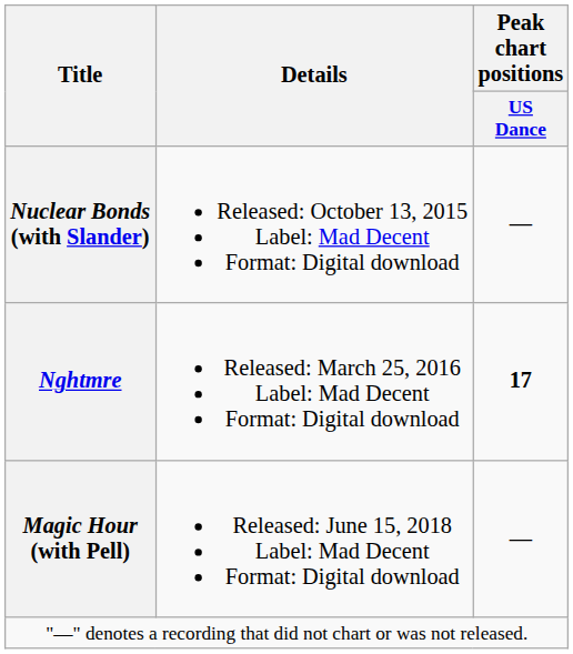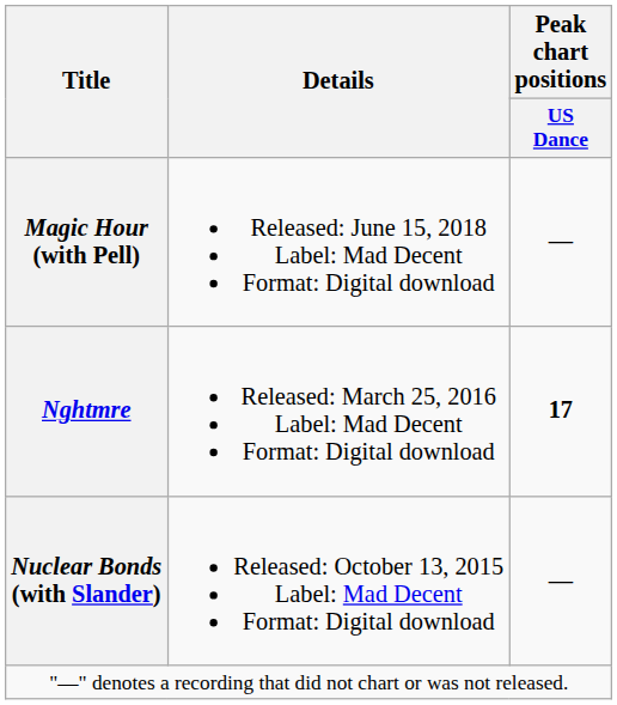rows swapped: Nuclear Bonds (with Slander) <-> Magic Hour (with Pell)
